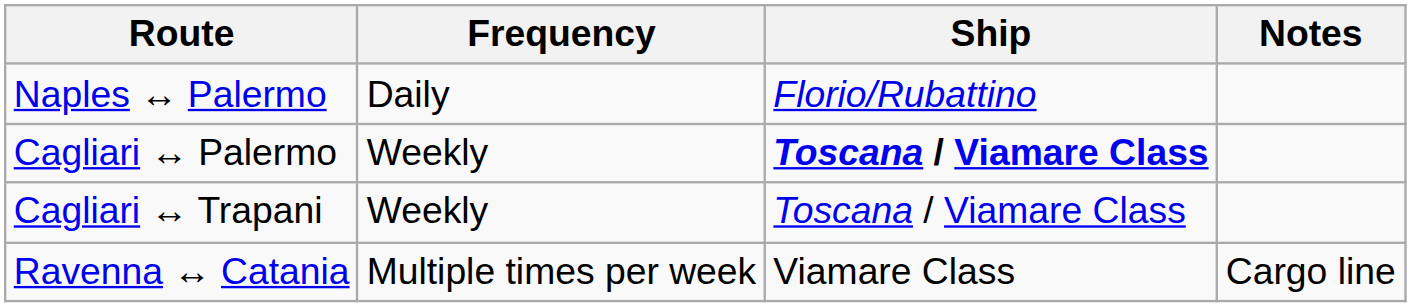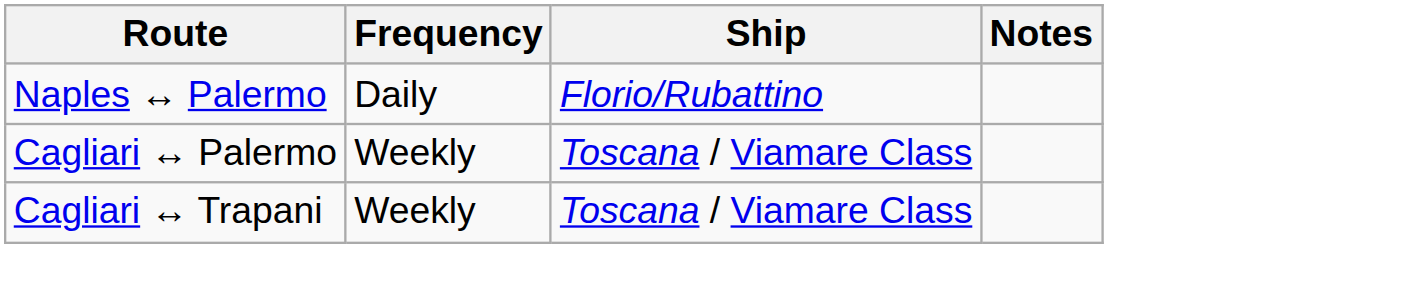Cagliari ↔ Palermo | Ship: bold -> normal
- row: Ravenna ↔ Catania | Multiple times per week | Viamare Class | Cargo line
